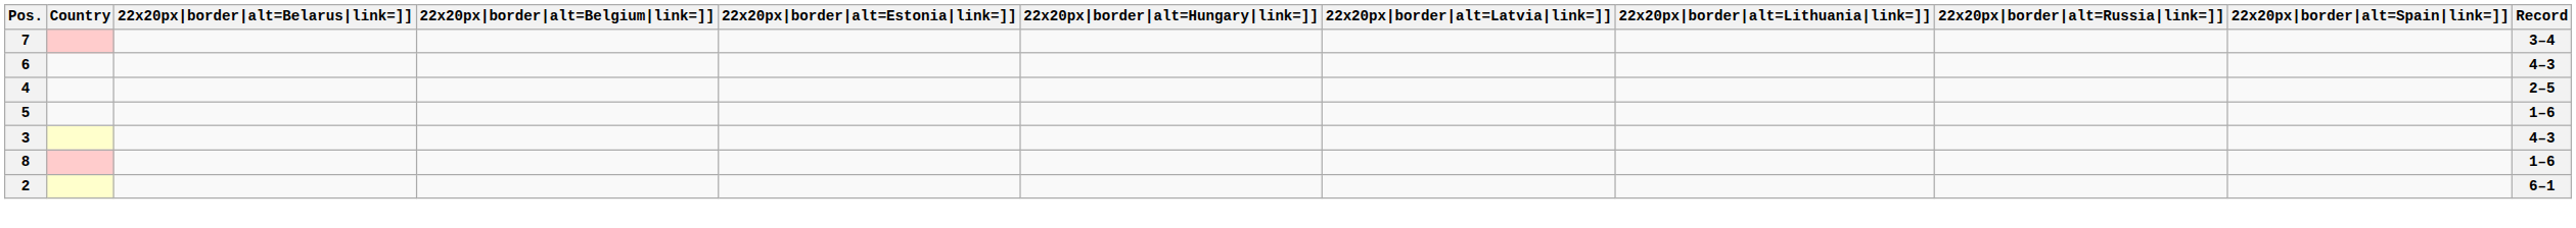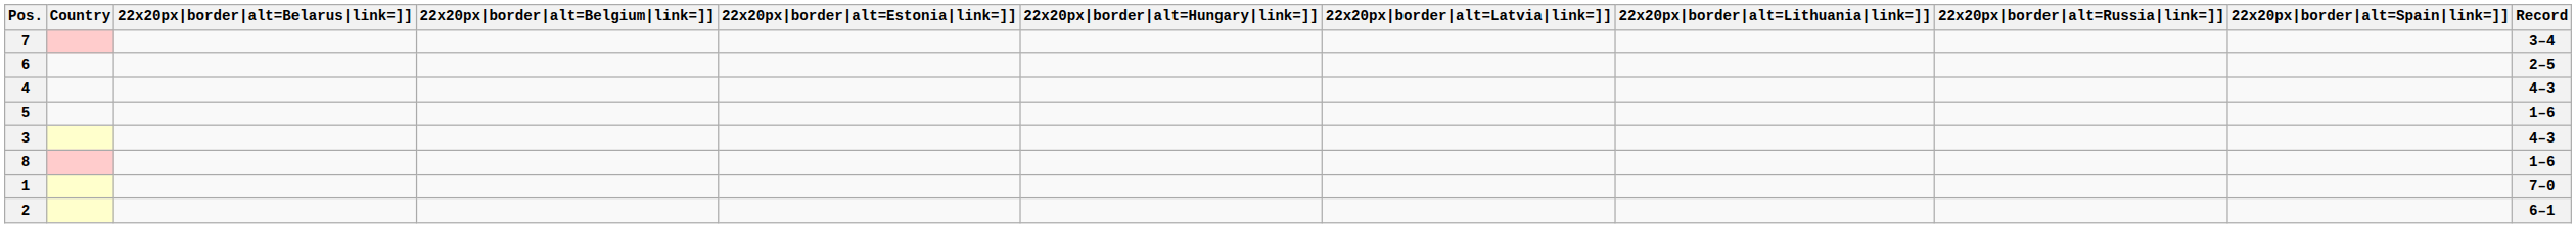6 | Record: 4–3 -> 2–5
4 | Record: 2–5 -> 4–3
+ row: 1 | 7–0
